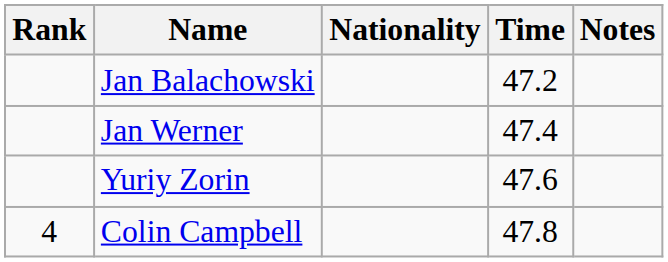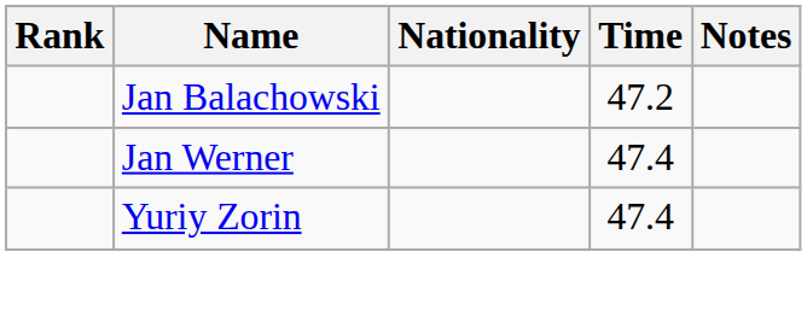Yuriy Zorin | Time: 47.6 -> 47.4
- row: 4 | Colin Campbell | 47.8
